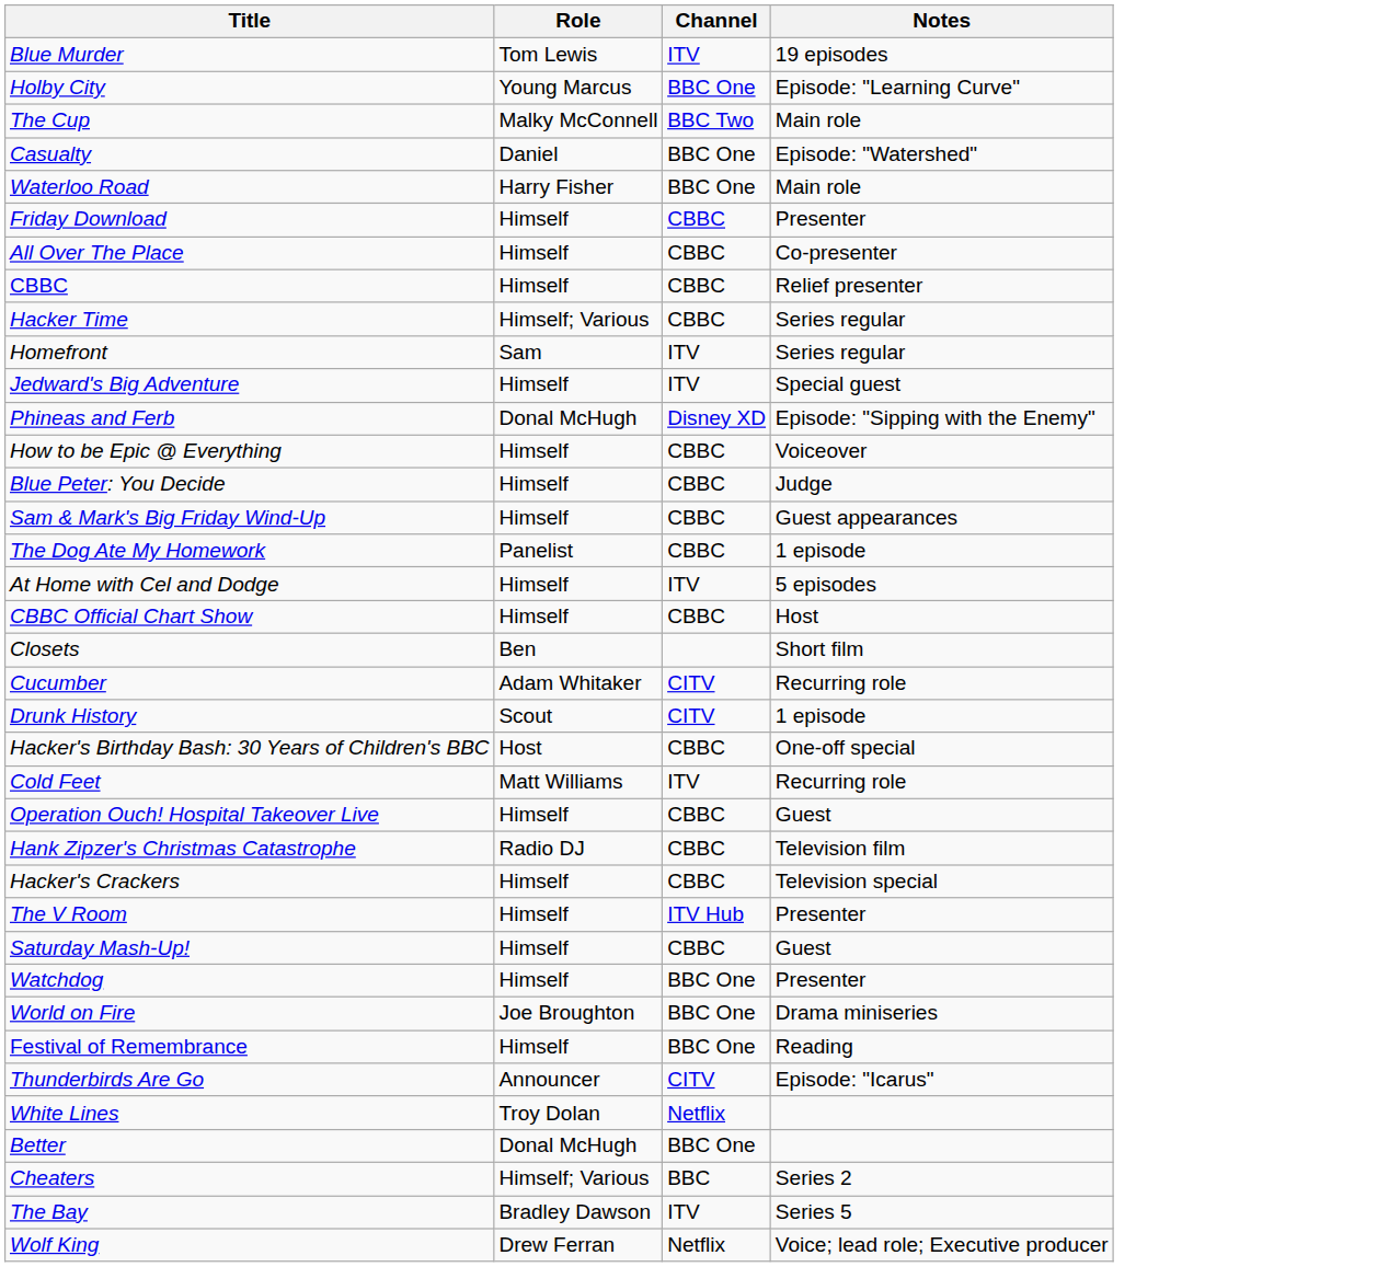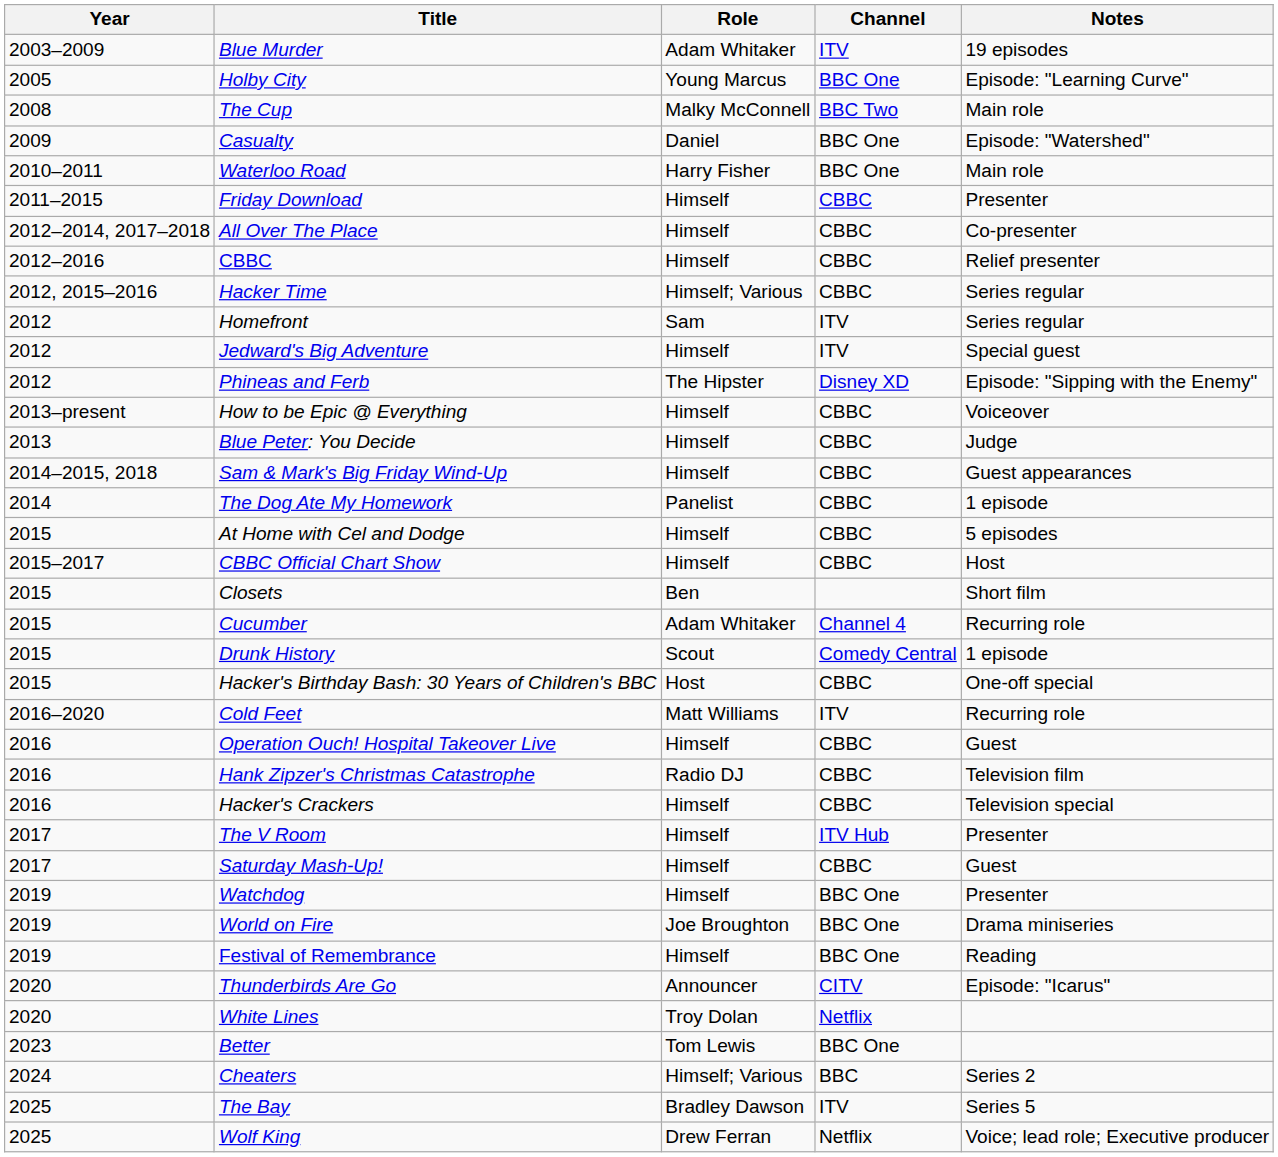+ column: Year | 2003–2009 | 2005 | 2008 | 2009 | 2010–2011 | 2011–2015 | 2012–2014, 2017–2018 | 2012–2016 | 2012, 2015–2016 | 2012 | 2012 | 2012 | 2013–present | 2013 | 2014–2015, 2018 | 2014 | 2015 | 2015–2017 | 2015 | 2015 | 2015 | 2015 | 2016–2020 | 2016 | 2016 | 2016 | 2017 | 2017 | 2019 | 2019 | 2019 | 2020 | 2020 | 2023 | 2024 | 2025 | 2025
Blue Murder | Role: Tom Lewis -> Adam Whitaker
Phineas and Ferb | Role: Donal McHugh -> The Hipster
At Home with Cel and Dodge | Channel: ITV -> CBBC
Cucumber | Channel: CITV -> Channel 4
Drunk History | Channel: CITV -> Comedy Central
Better | Role: Donal McHugh -> Tom Lewis
